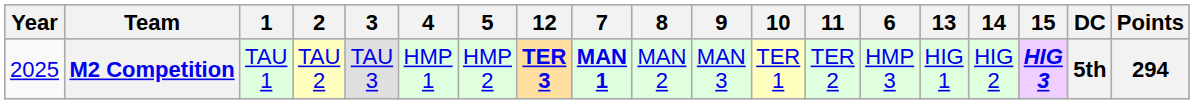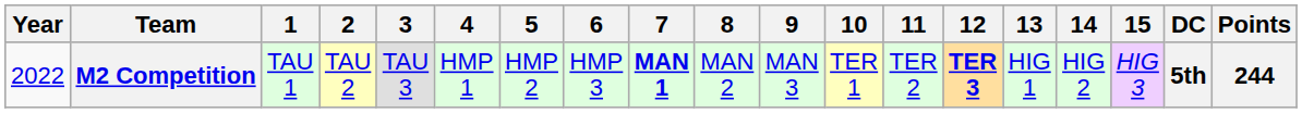columns swapped: 6 <-> 12
M2 Competition | Year: 2025 -> 2022
M2 Competition | 15: bold -> normal
M2 Competition | Points: 294 -> 244
